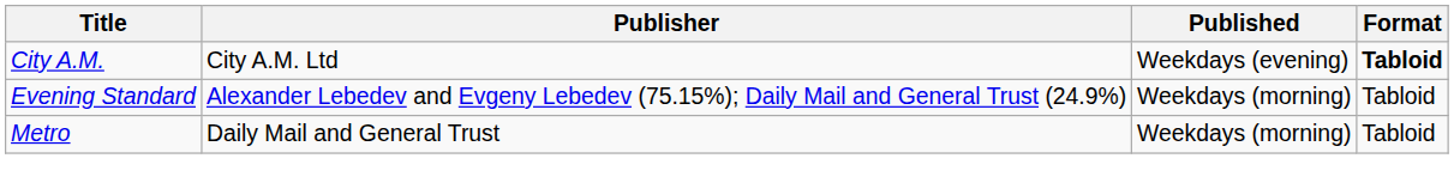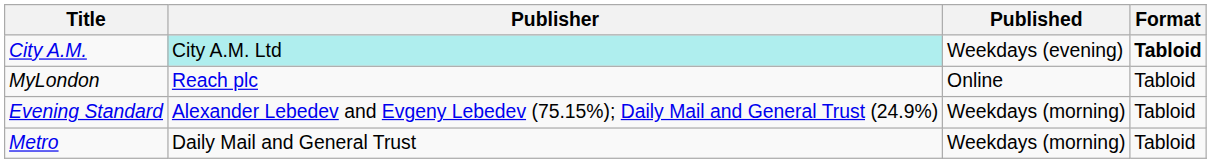City A.M. | Publisher: no background -> paleturquoise background
+ row: MyLondon | Reach plc | Online | Tabloid
